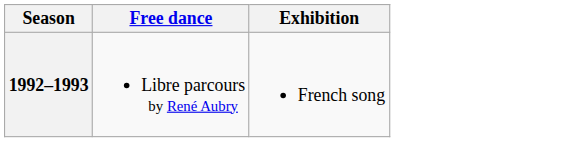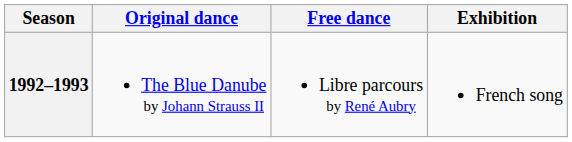+ column: Original dance | The Blue Danube by Johann Strauss II
